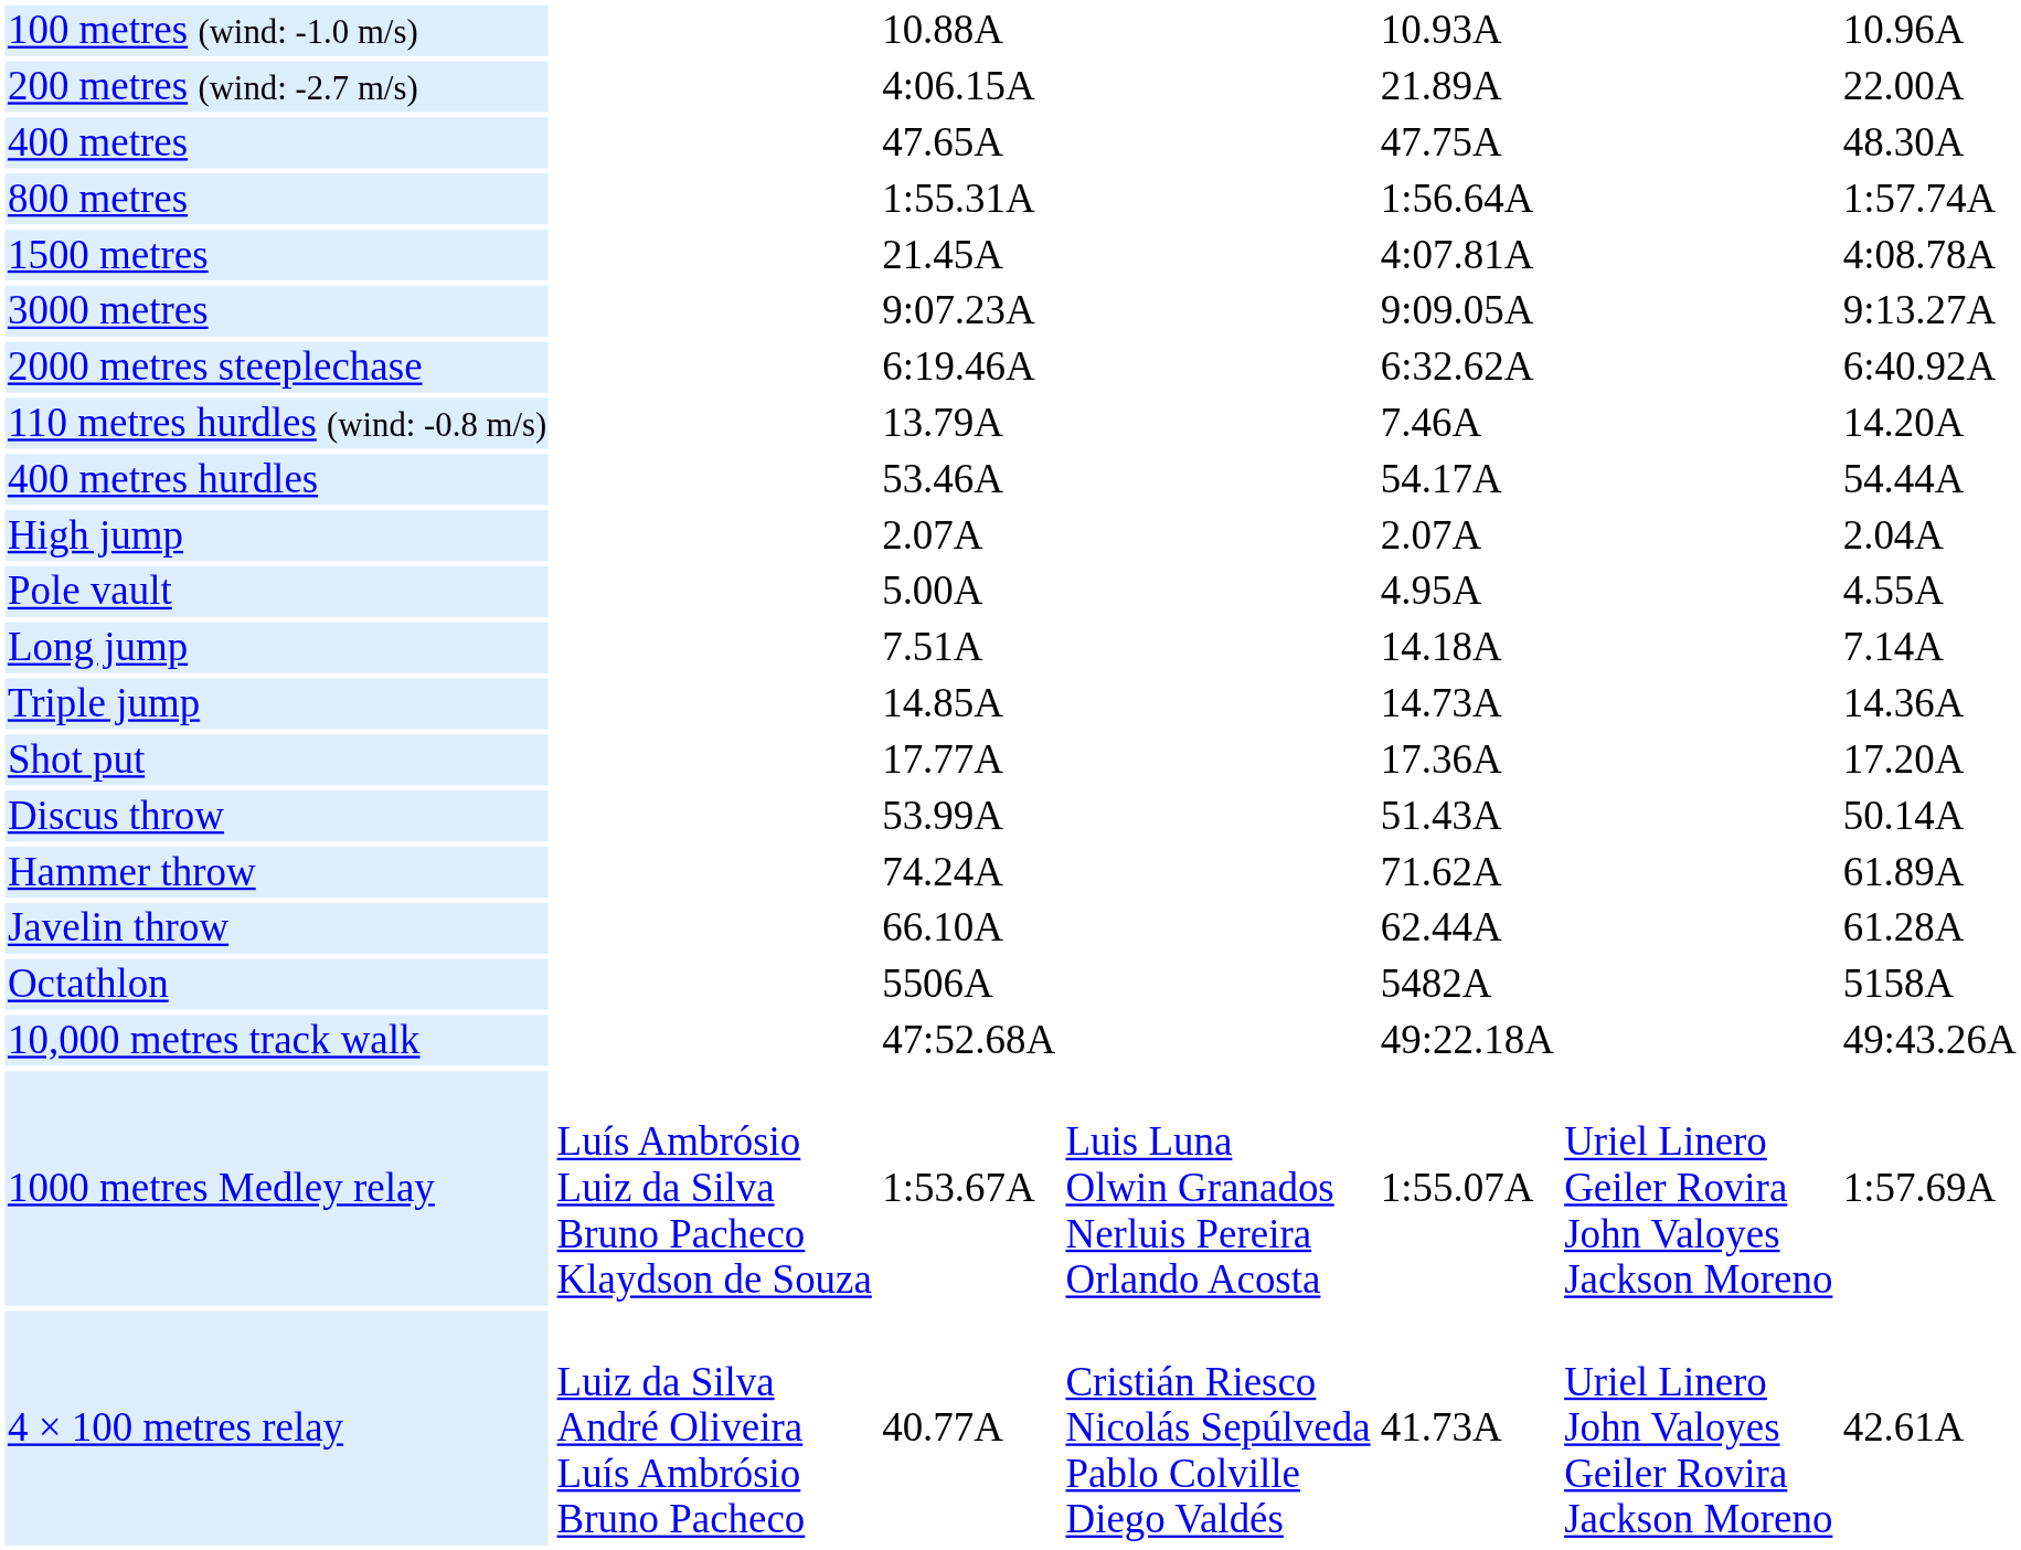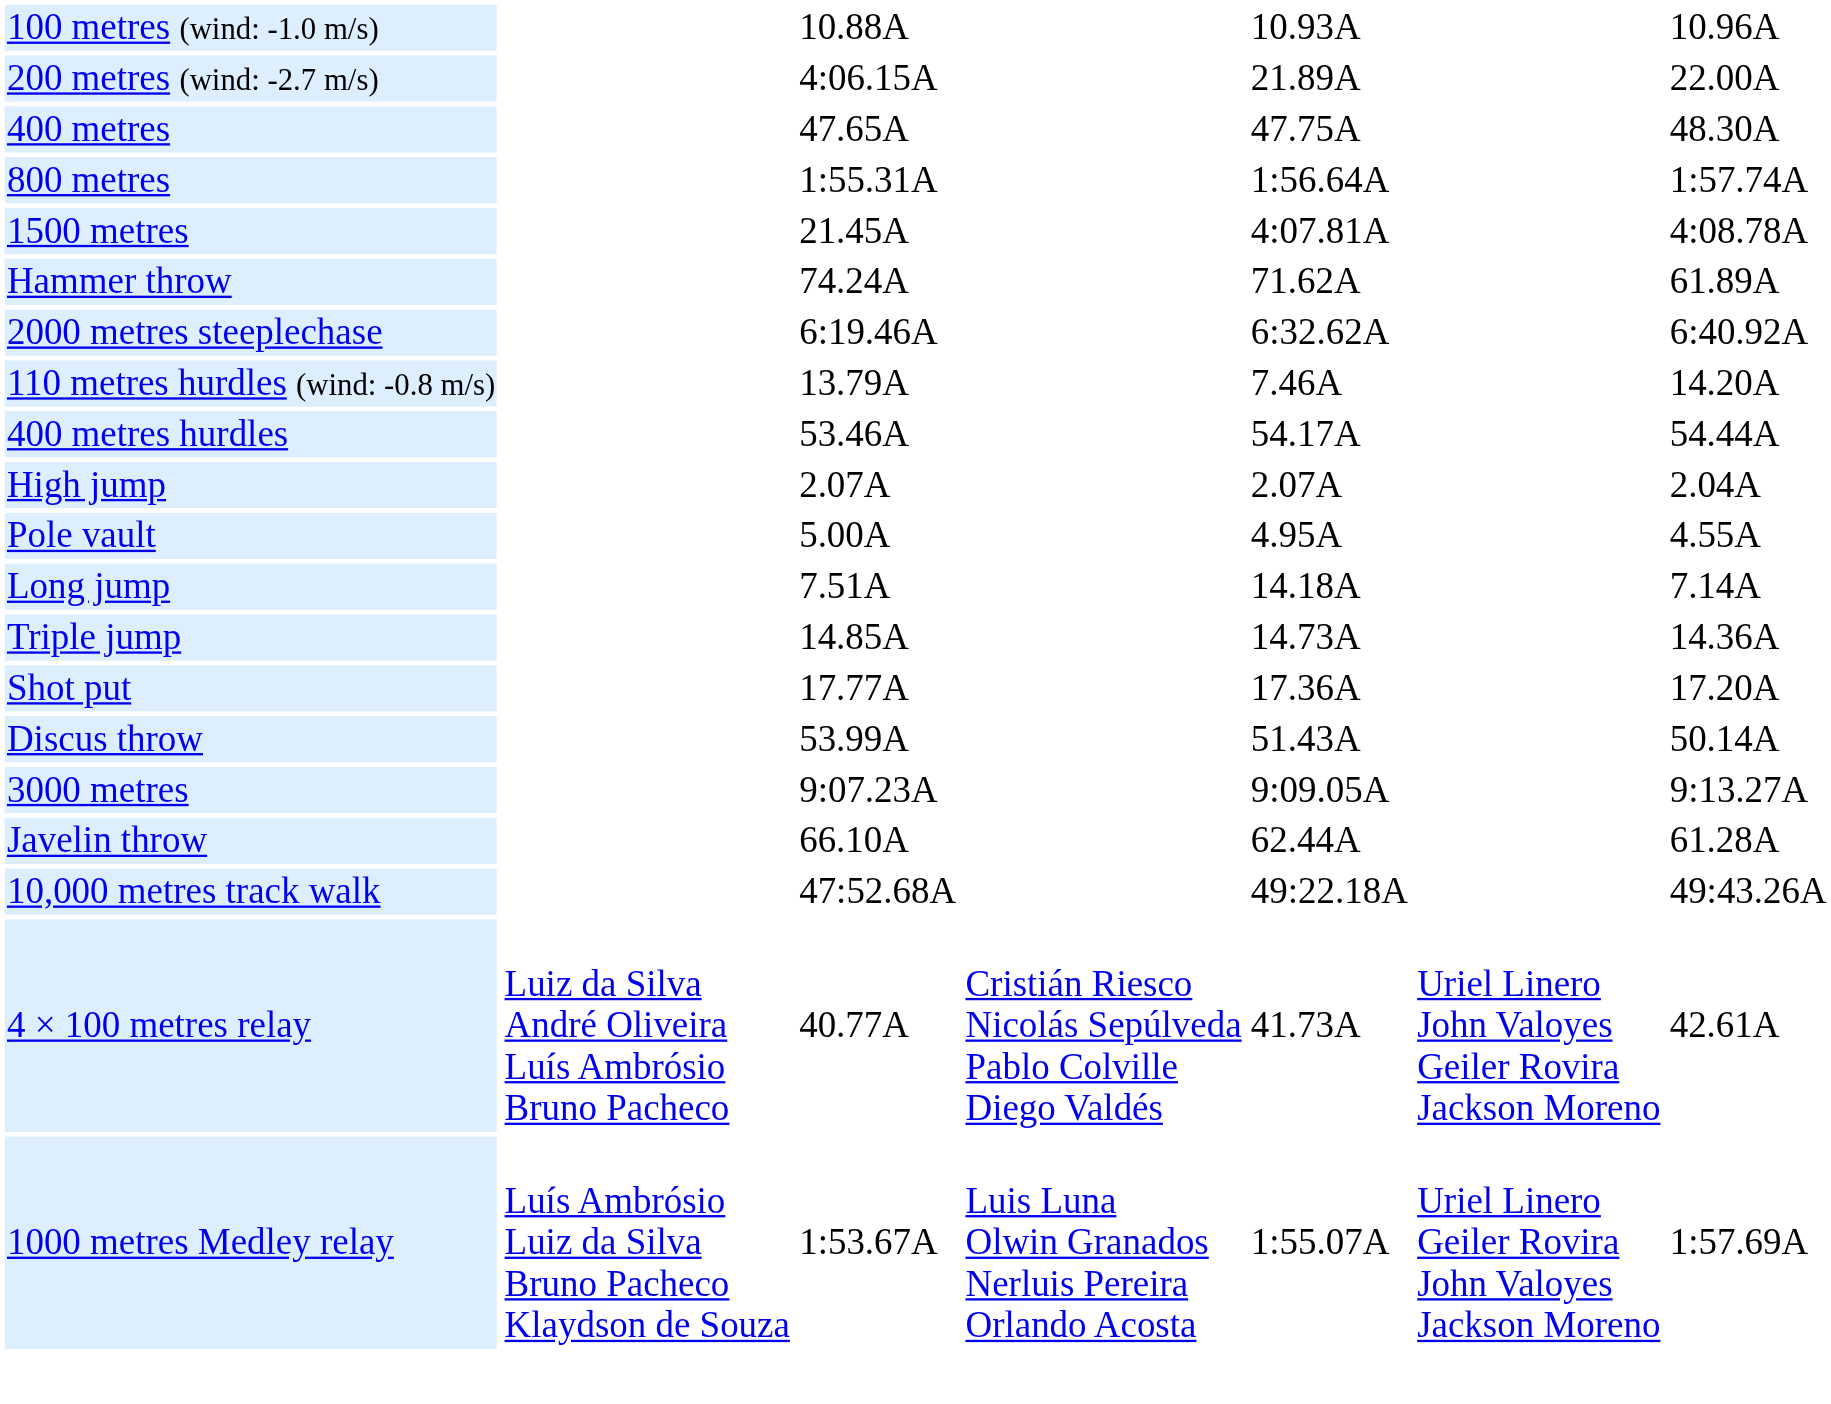rows swapped: 3000 metres <-> Hammer throw
- row: Octathlon | 5506A | 5482A | 5158A
rows swapped: 4 × 100 metres relay <-> 1000 metres Medley relay
